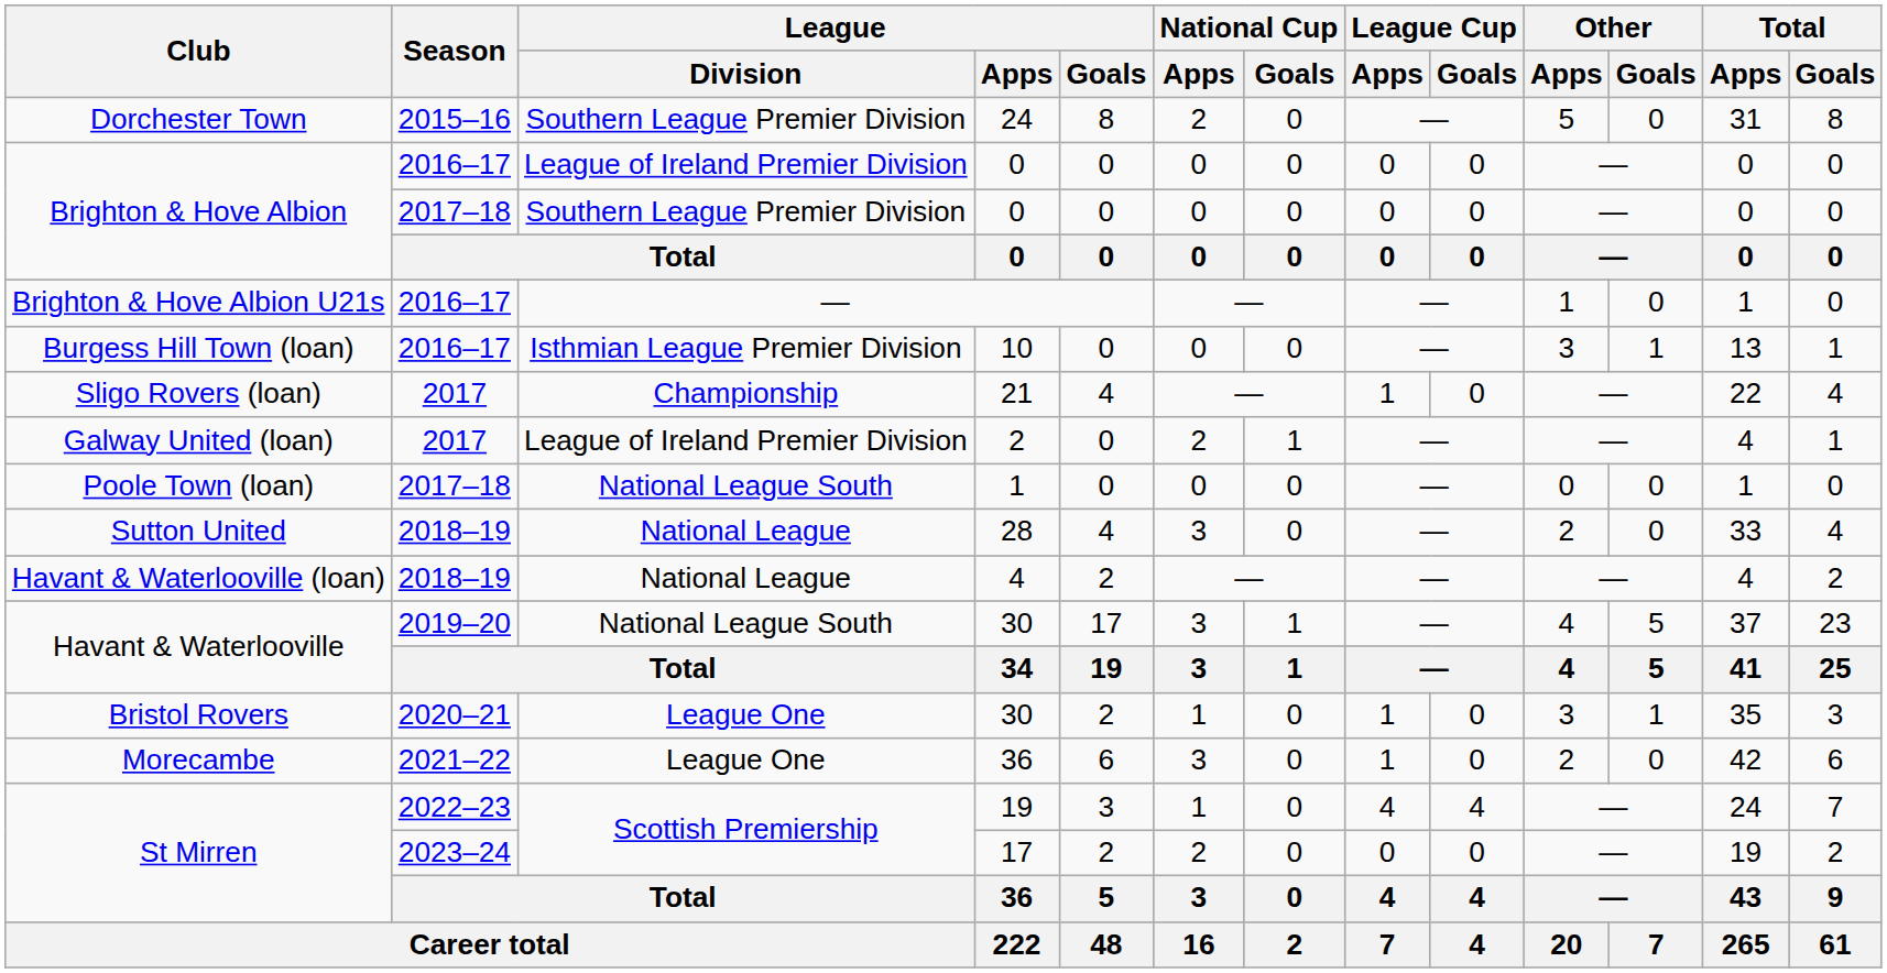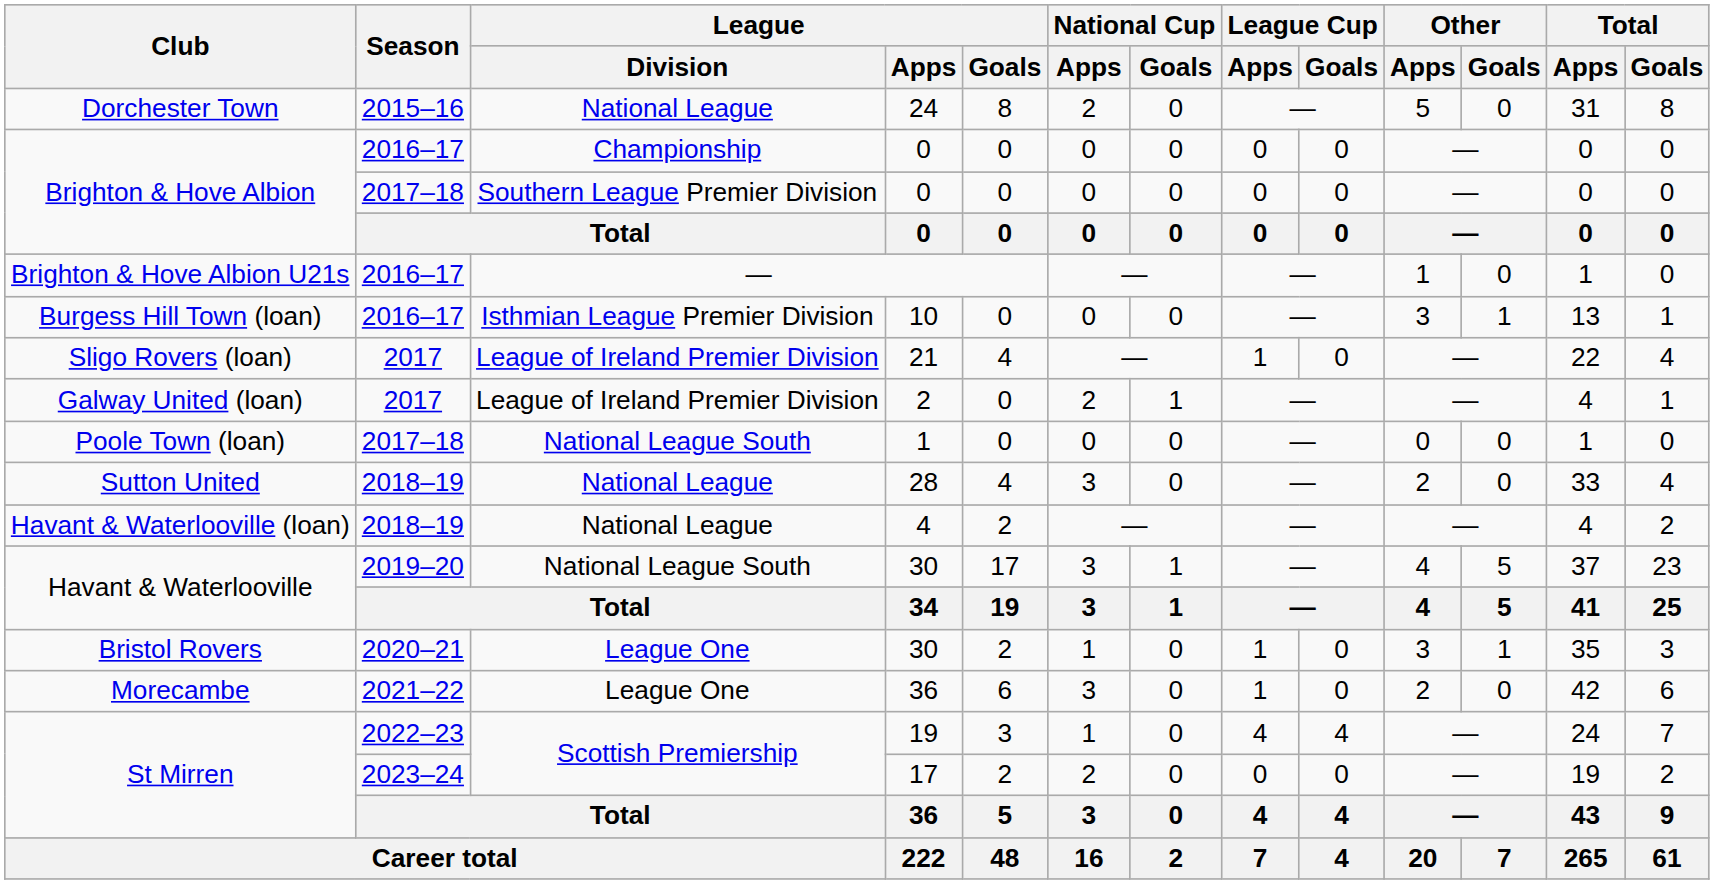Dorchester Town | League / Division: Southern League Premier Division -> National League
Brighton & Hove Albion / 2016–17 | League / Division: League of Ireland Premier Division -> Championship
Sligo Rovers (loan) | League / Division: Championship -> League of Ireland Premier Division
